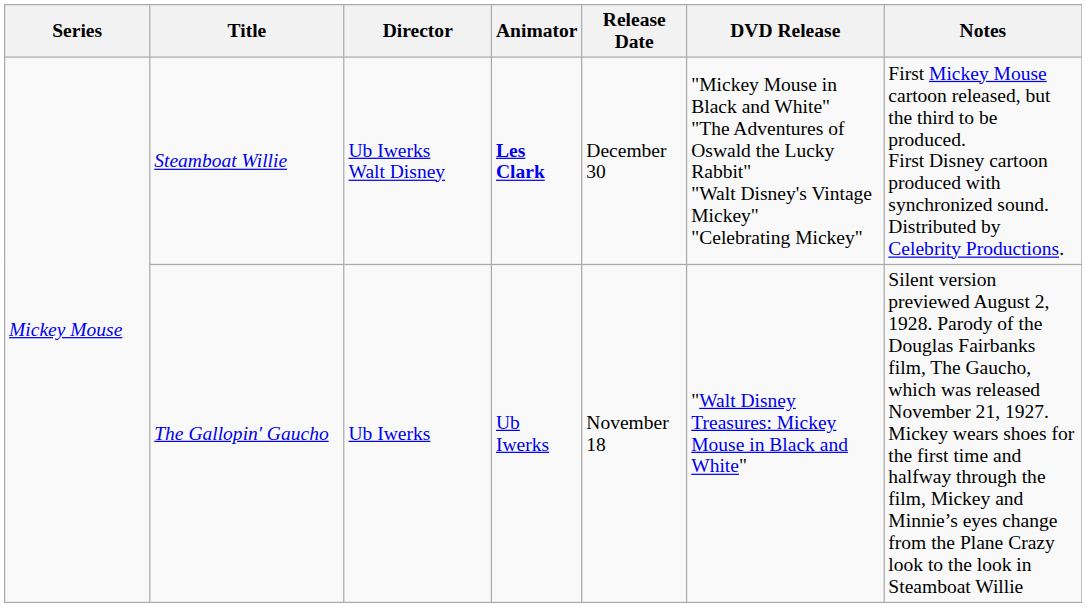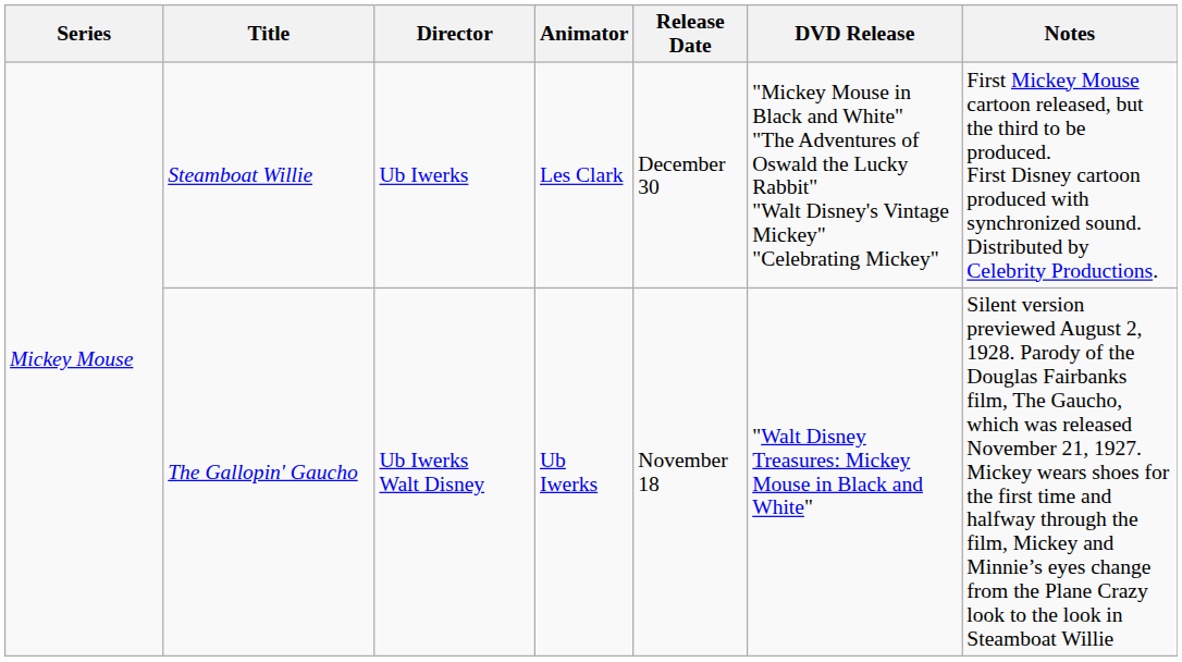Steamboat Willie | Director: Ub Iwerks Walt Disney -> Ub Iwerks
Steamboat Willie | Animator: bold -> normal
The Gallopin' Gaucho | Director: Ub Iwerks -> Ub Iwerks Walt Disney
